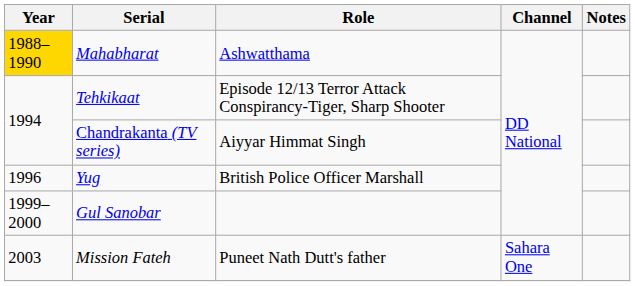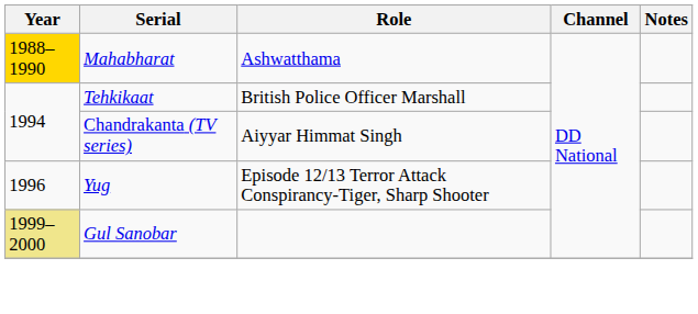Tehkikaat | Role: Episode 12/13 Terror Attack Conspirancy-Tiger, Sharp Shooter -> British Police Officer Marshall
Yug | Role: British Police Officer Marshall -> Episode 12/13 Terror Attack Conspirancy-Tiger, Sharp Shooter
Gul Sanobar | Year: no background -> khaki background
- row: 2003 | Mission Fateh | Puneet Nath Dutt's father | Sahara One
